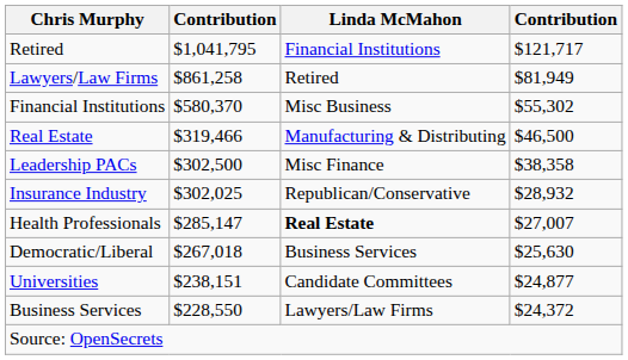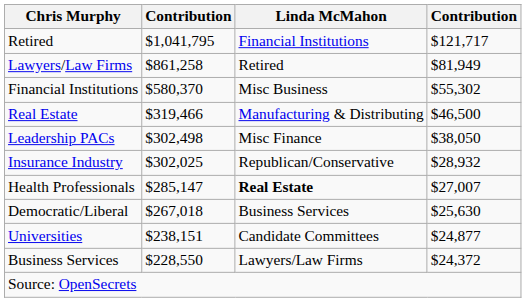Leadership PACs | column 2: $302,500 -> $302,498
Leadership PACs | column 4: $38,358 -> $38,050
